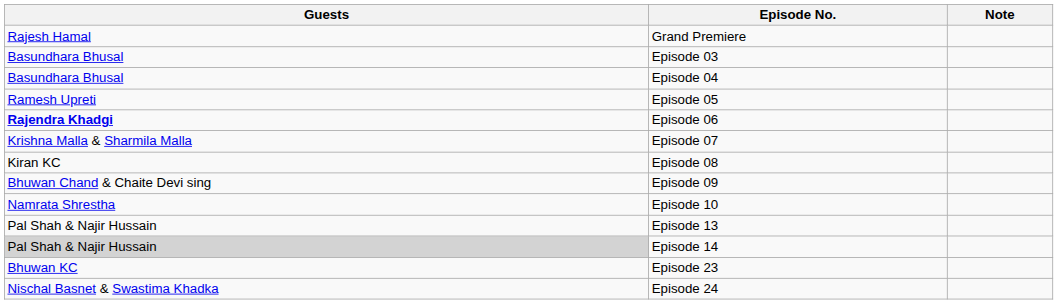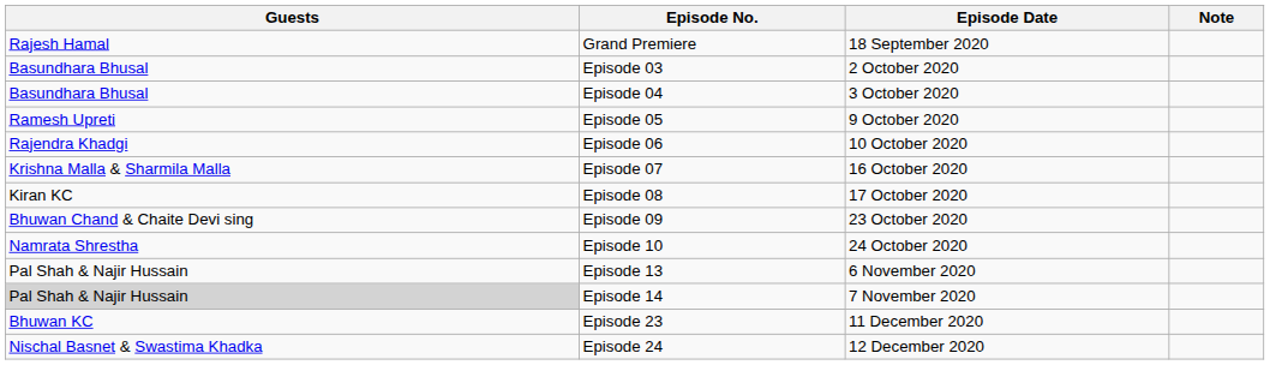+ column: Episode Date | 18 September 2020 | 2 October 2020 | 3 October 2020 | 9 October 2020 | 10 October 2020 | 16 October 2020 | 17 October 2020 | 23 October 2020 | 24 October 2020 | 6 November 2020 | 7 November 2020 | 11 December 2020 | 12 December 2020
Episode 06 | Guests: bold -> normal
